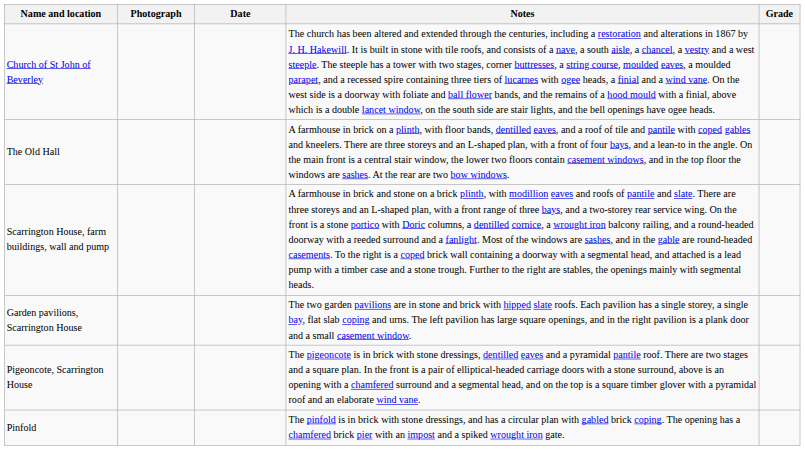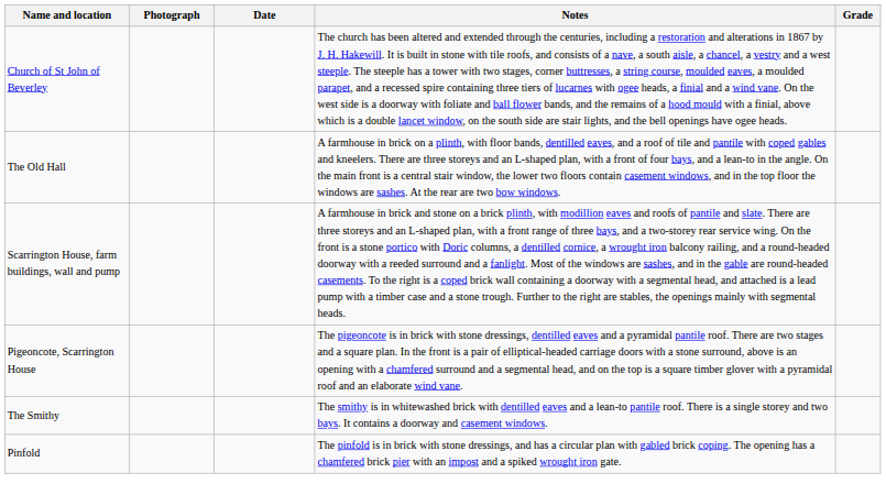- row: Garden pavilions, Scarrington House | The two garden pavilions are in stone and brick with hipped slate roofs. Each pavilion has a single storey, a single bay, flat slab coping and urns. The left pavilion has large square openings, and in the right pavilion is a plank door and a small casement window.
+ row: The Smithy | The smithy is in whitewashed brick with dentilled eaves and a lean-to pantile roof. There is a single storey and two bays. It contains a doorway and casement windows.
